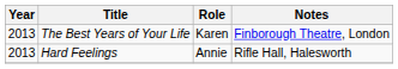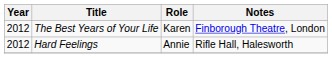The Best Years of Your Life | Year: 2013 -> 2012
Hard Feelings | Year: 2013 -> 2012
